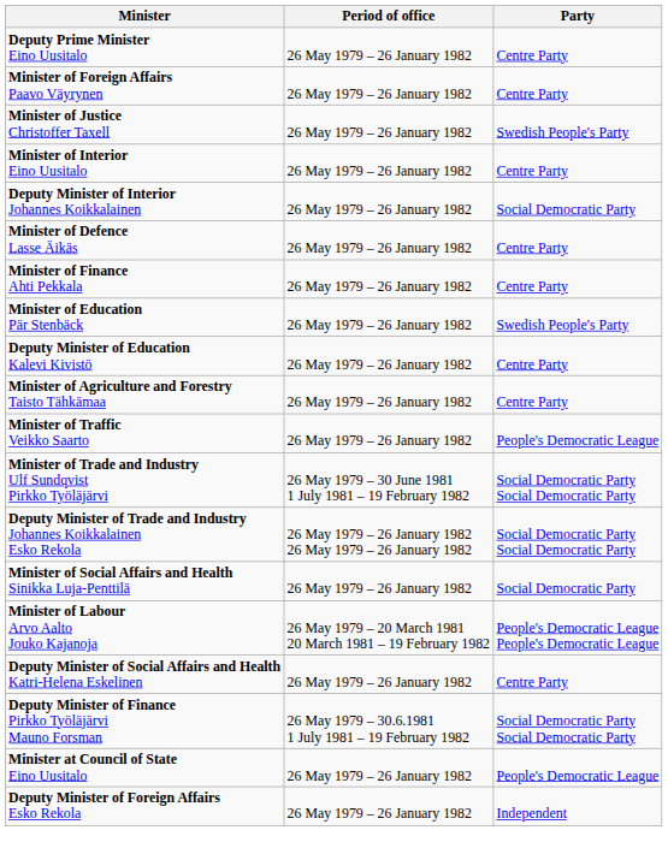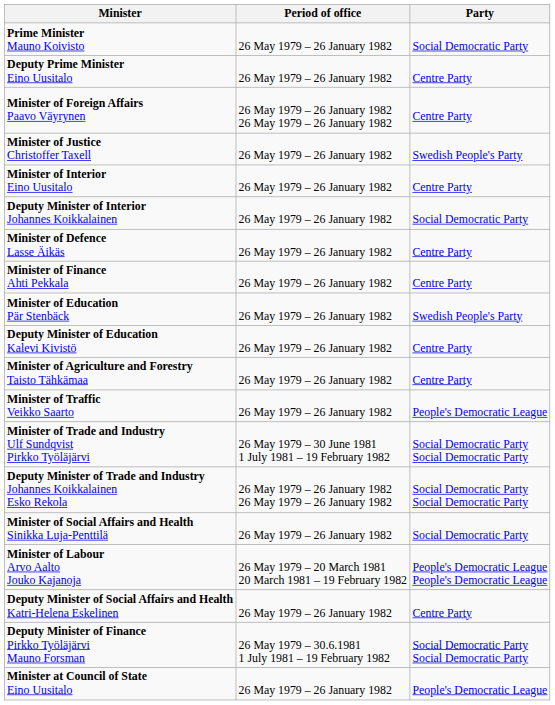+ row: Prime Minister Mauno Koivisto | 26 May 1979 – 26 January 1982 | Social Democratic Party
Minister of Foreign Affairs Paavo Väyrynen | Period of office: 26 May 1979 – 26 January 1982 -> 26 May 1979 – 26 January 1982 26 May 1979 – 26 January 1982
- row: Deputy Minister of Foreign Affairs Esko Rekola | 26 May 1979 – 26 January 1982 | Independent
